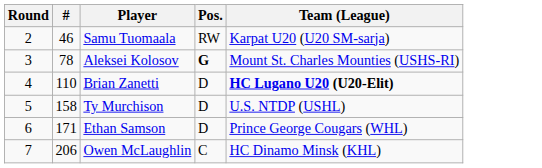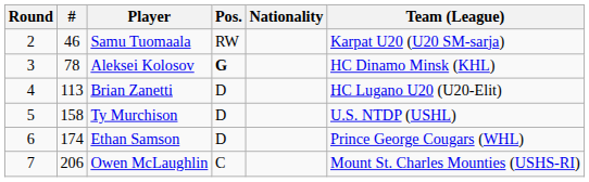+ column: Nationality
Aleksei Kolosov | Team (League): Mount St. Charles Mounties (USHS-RI) -> HC Dinamo Minsk (KHL)
Brian Zanetti | #: 110 -> 113
Brian Zanetti | Team (League): bold -> normal
Ethan Samson | #: 171 -> 174
Owen McLaughlin | Team (League): HC Dinamo Minsk (KHL) -> Mount St. Charles Mounties (USHS-RI)
